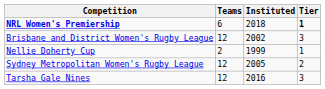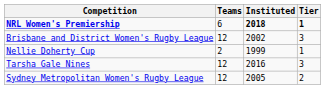NRL Women's Premiership | Instituted: normal -> bold
rows swapped: Sydney Metropolitan Women's Rugby League <-> Tarsha Gale Nines
